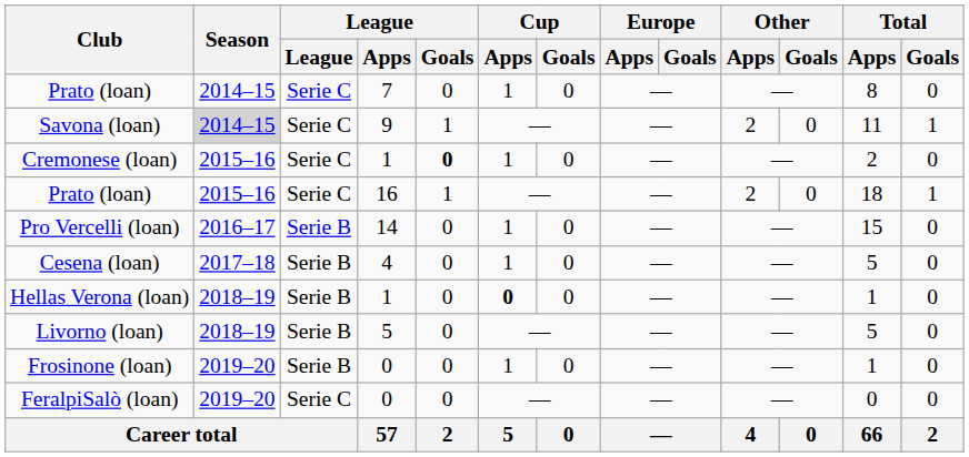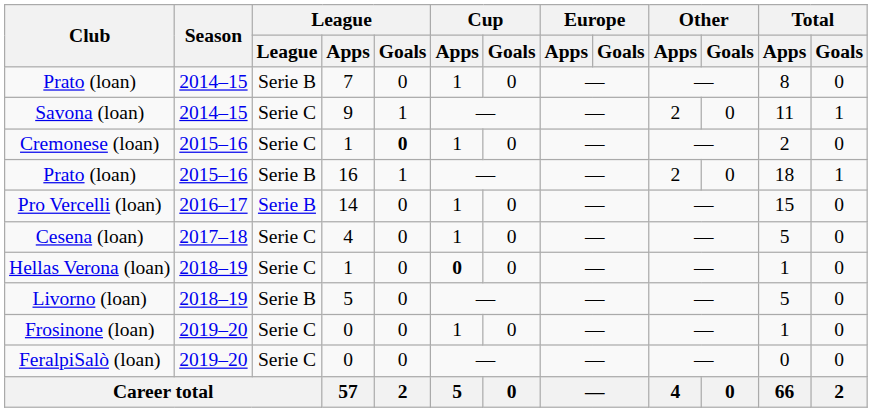Prato (loan) / 7 | League: Serie C -> Serie B
Savona (loan) | Season: lightgrey background -> no background
Prato (loan) / 16 | League: Serie C -> Serie B
Cesena (loan) | League: Serie B -> Serie C
Hellas Verona (loan) | League: Serie B -> Serie C
Frosinone (loan) | League: Serie B -> Serie C
